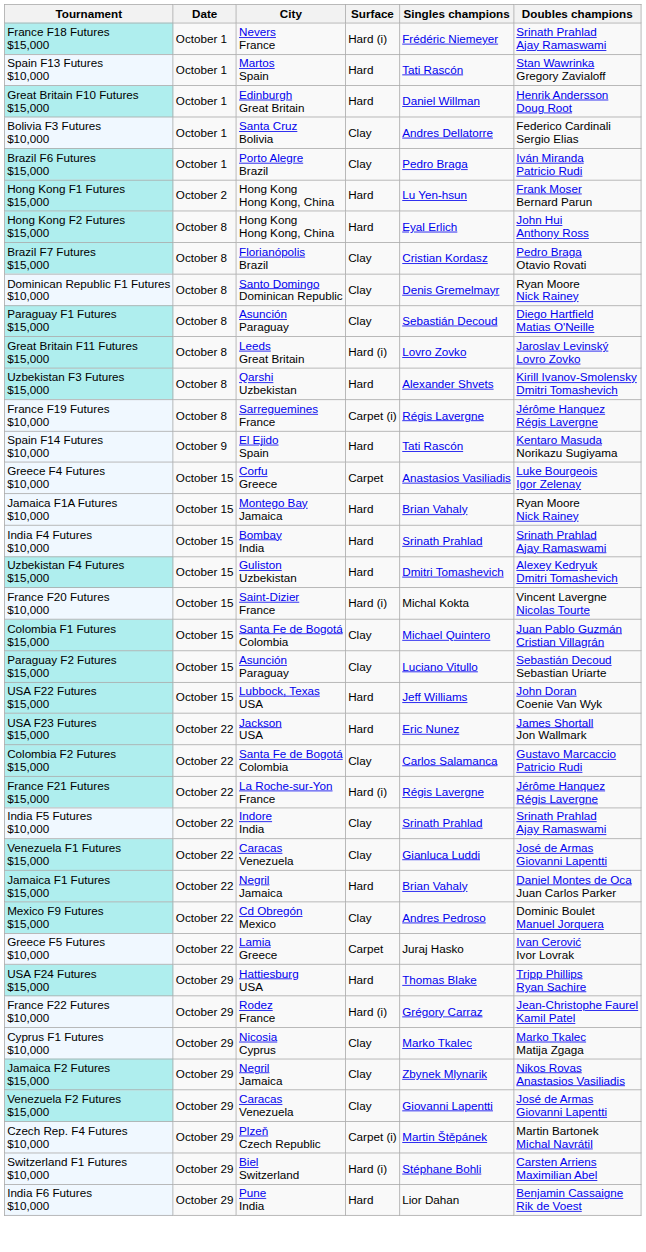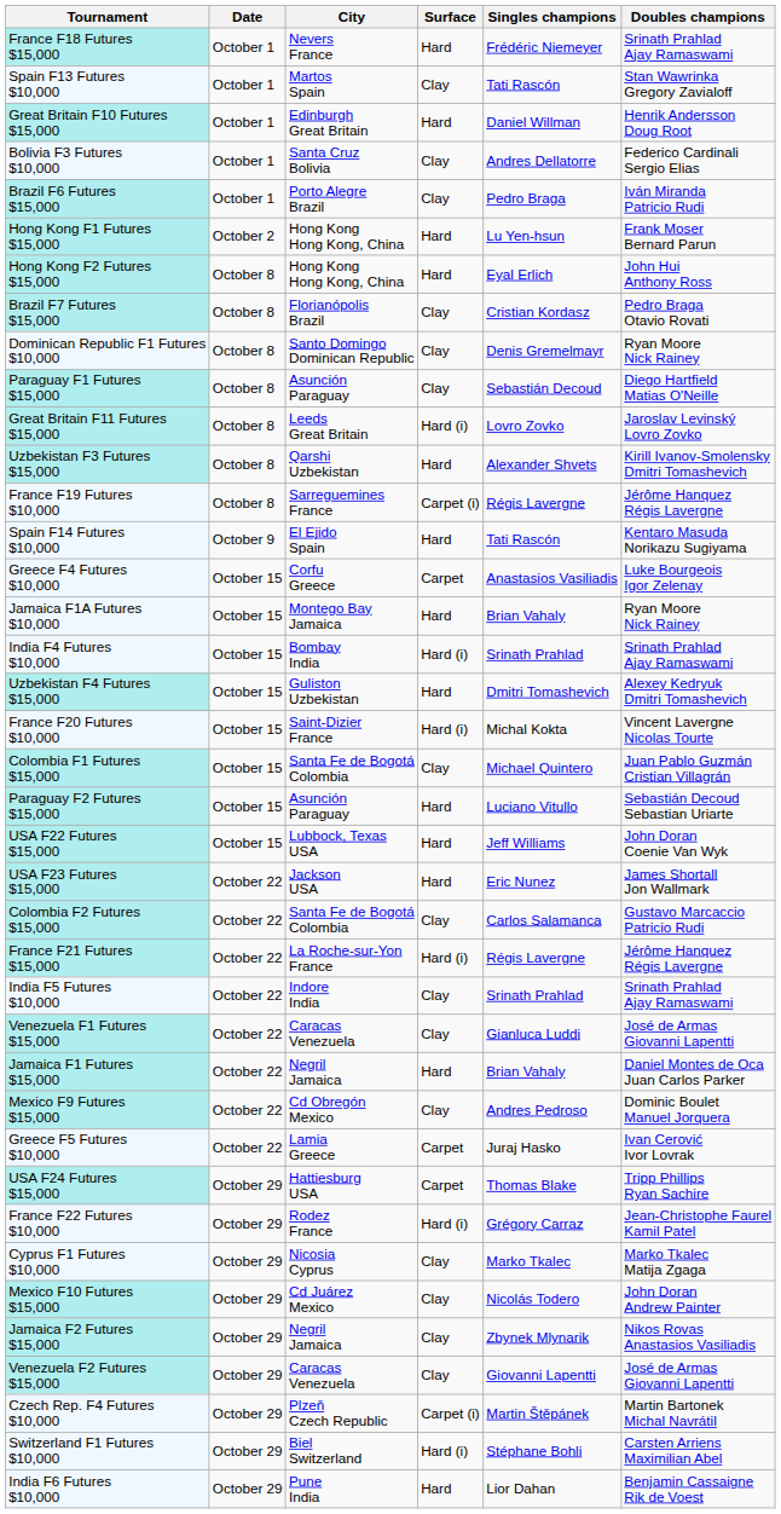France F18 Futures $15,000 | Surface: Hard (i) -> Hard
Spain F13 Futures $10,000 | Surface: Hard -> Clay
India F4 Futures $10,000 | Surface: Hard -> Hard (i)
Paraguay F2 Futures $15,000 | Surface: Clay -> Hard
USA F24 Futures $15,000 | Surface: Hard -> Carpet
+ row: Mexico F10 Futures $15,000 | October 29 | Cd Juárez Mexico | Clay | Nicolás Todero | John Doran Andrew Painter
